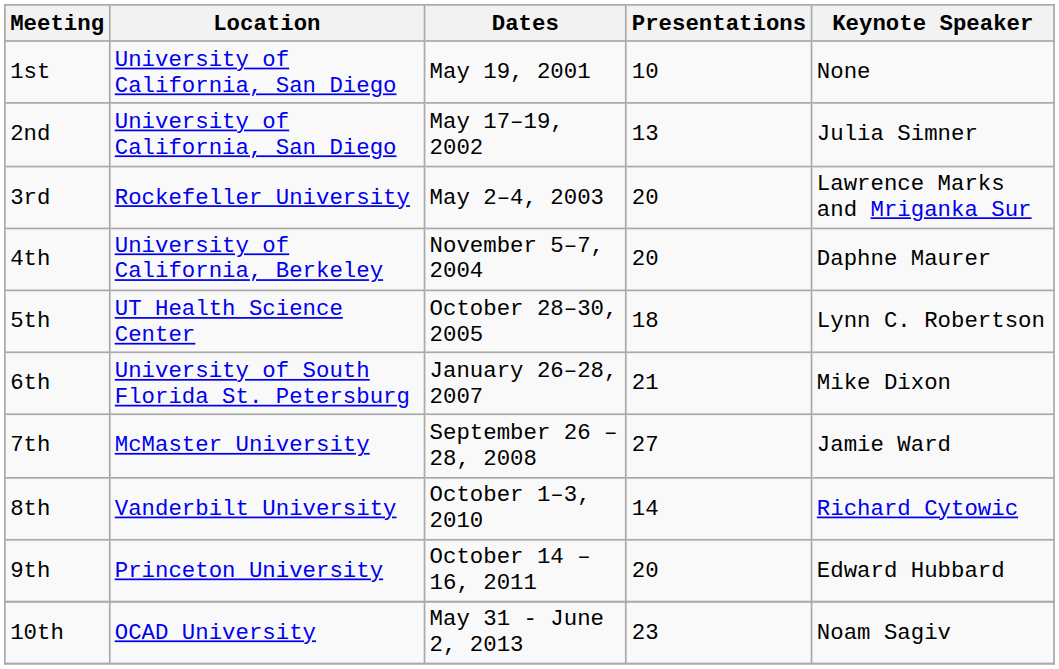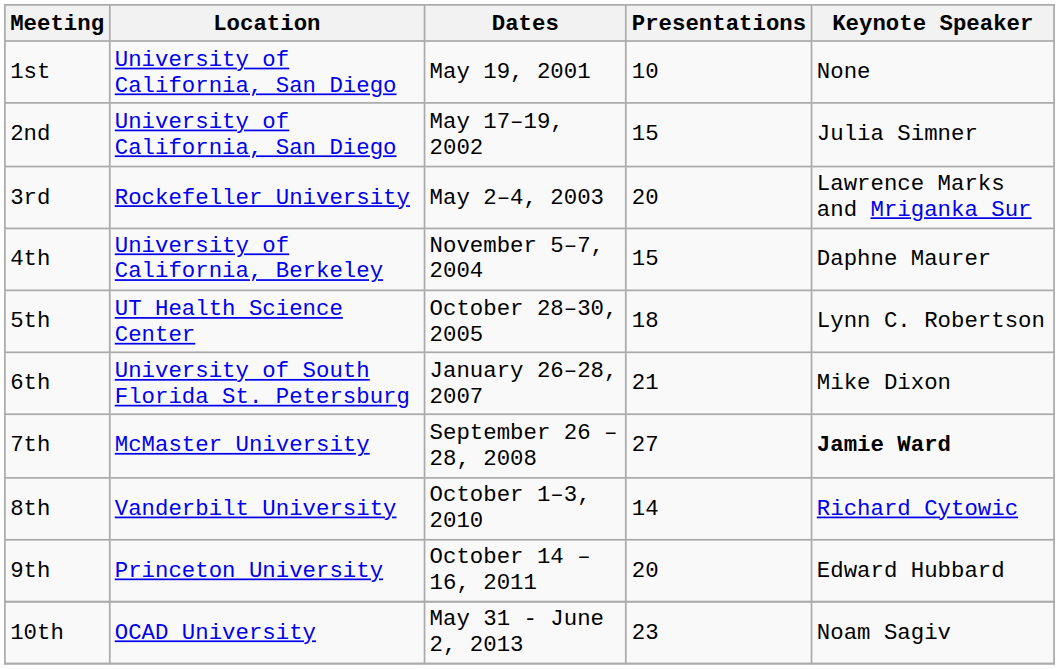2nd | Presentations: 13 -> 15
4th | Presentations: 20 -> 15
7th | Keynote Speaker: normal -> bold
